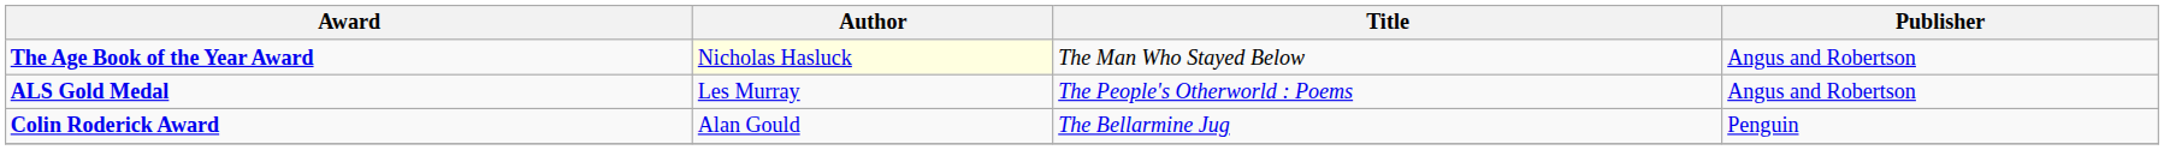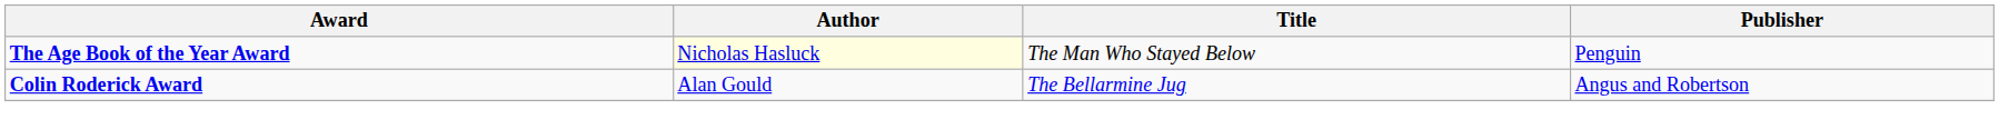The Age Book of the Year Award | Publisher: Angus and Robertson -> Penguin
- row: ALS Gold Medal | Les Murray | The People's Otherworld : Poems | Angus and Robertson
Colin Roderick Award | Publisher: Penguin -> Angus and Robertson
